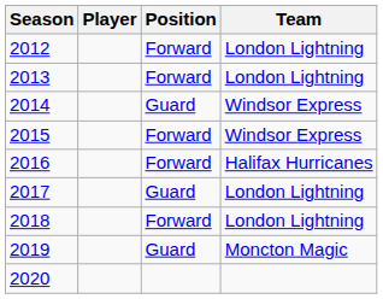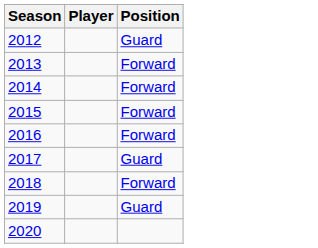- column: Team | London Lightning | London Lightning | Windsor Express | Windsor Express | Halifax Hurricanes | London Lightning | London Lightning | Moncton Magic
2012 | Position: Forward -> Guard
2014 | Position: Guard -> Forward
